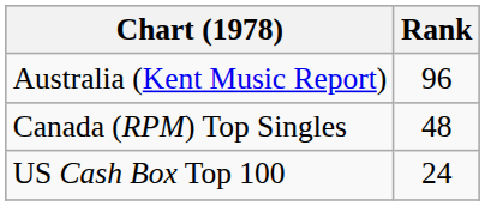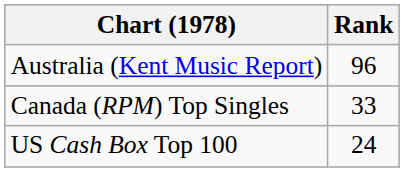Canada (RPM) Top Singles | Rank: 48 -> 33
